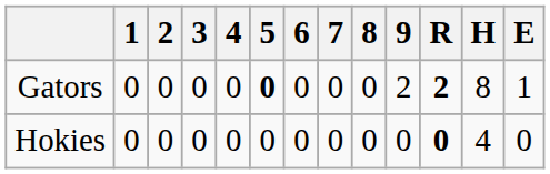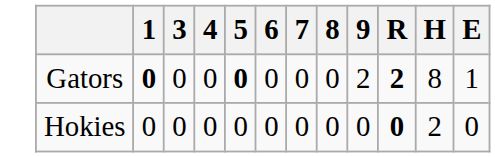- column: 2 | 0 | 0
Gators | 1: normal -> bold
Hokies | H: 4 -> 2
